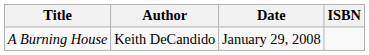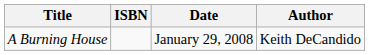columns swapped: Author <-> ISBN
